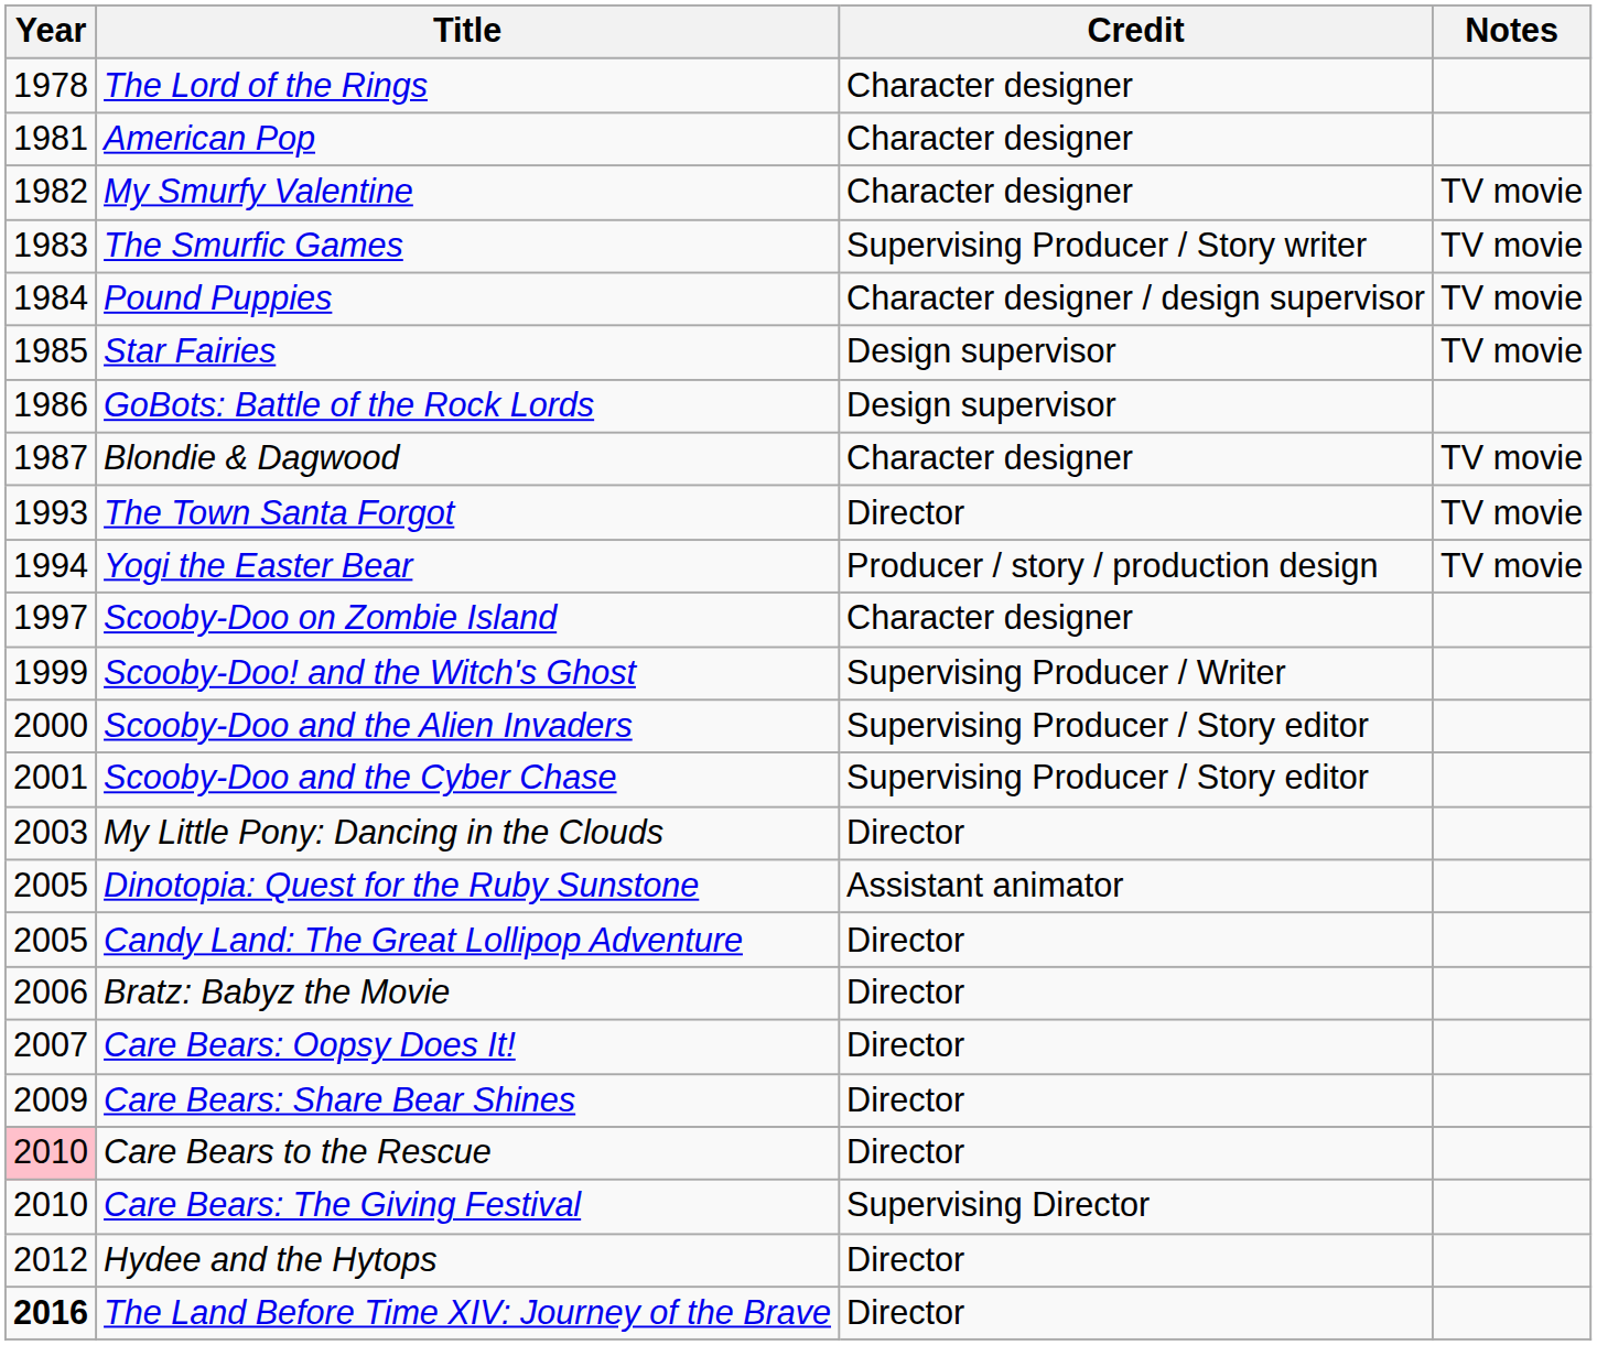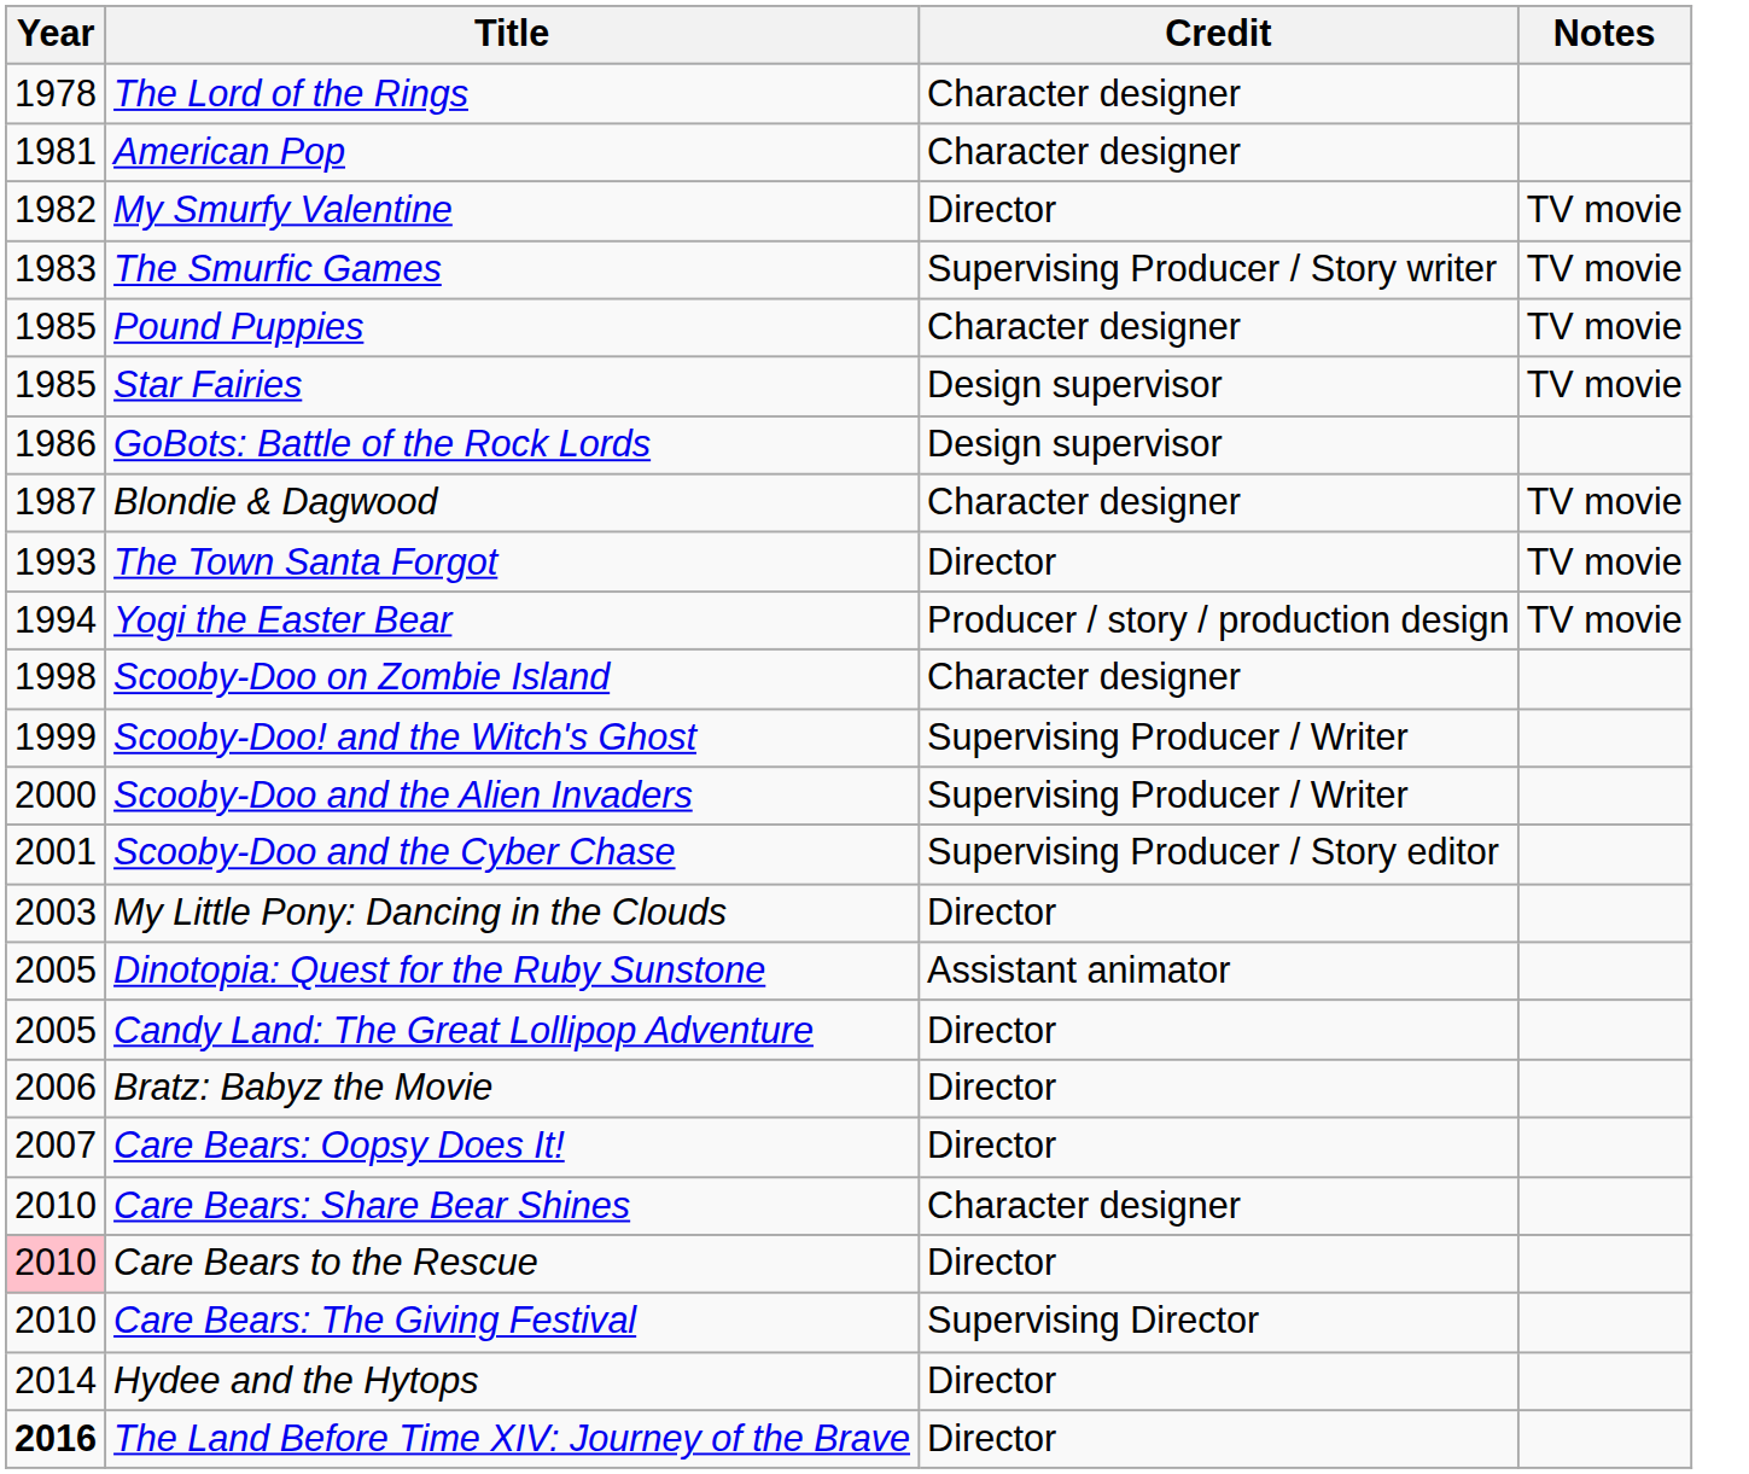My Smurfy Valentine | Credit: Character designer -> Director
Pound Puppies | Year: 1984 -> 1985
Pound Puppies | Credit: Character designer / design supervisor -> Character designer
Scooby-Doo on Zombie Island | Year: 1997 -> 1998
Scooby-Doo and the Alien Invaders | Credit: Supervising Producer / Story editor -> Supervising Producer / Writer
Care Bears: Share Bear Shines | Year: 2009 -> 2010
Care Bears: Share Bear Shines | Credit: Director -> Character designer
Hydee and the Hytops | Year: 2012 -> 2014
